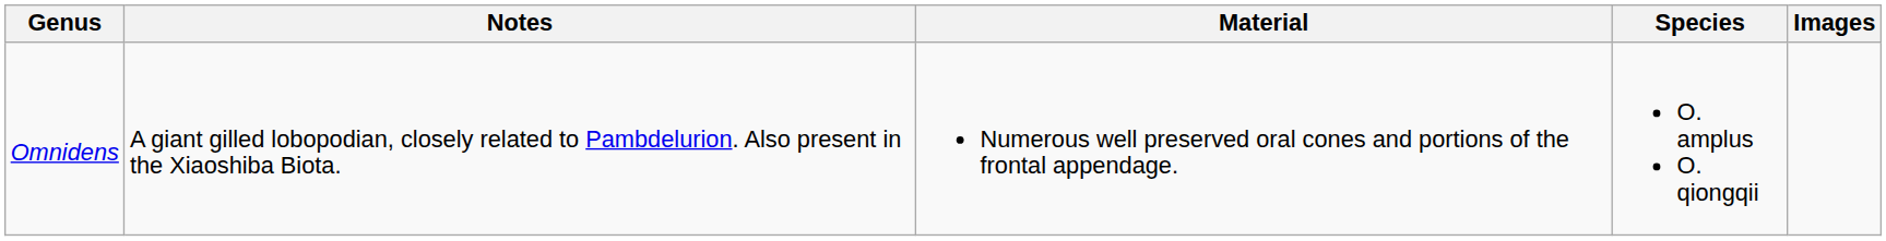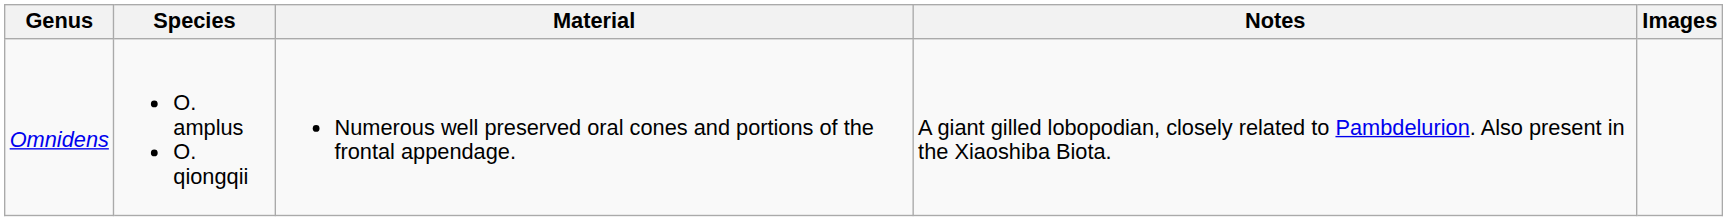columns swapped: Species <-> Notes
